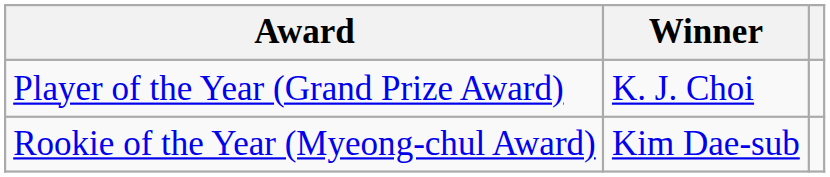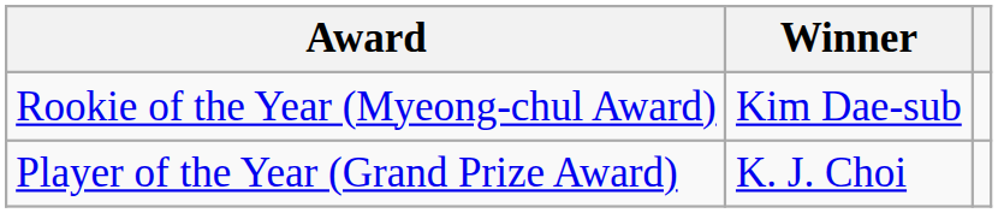rows swapped: Player of the Year (Grand Prize Award) <-> Rookie of the Year (Myeong-chul Award)
